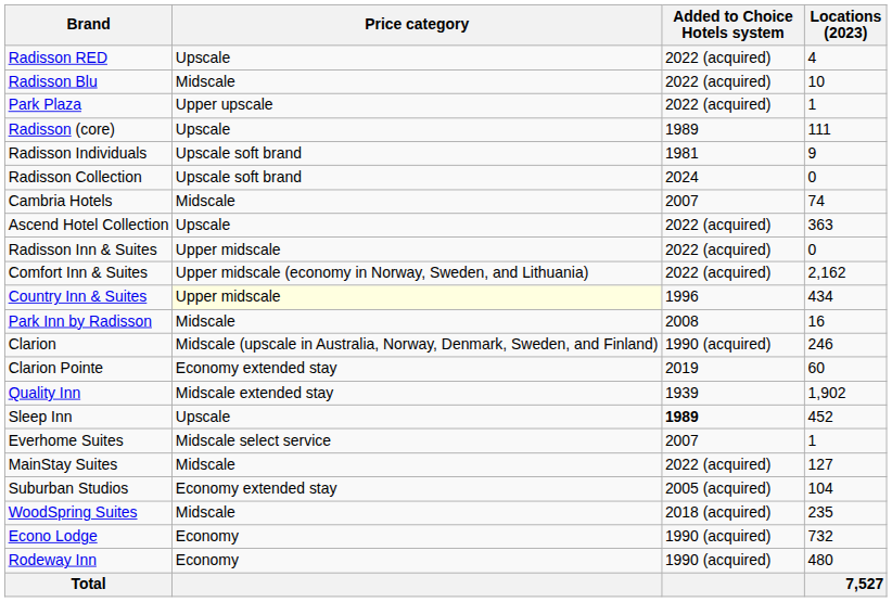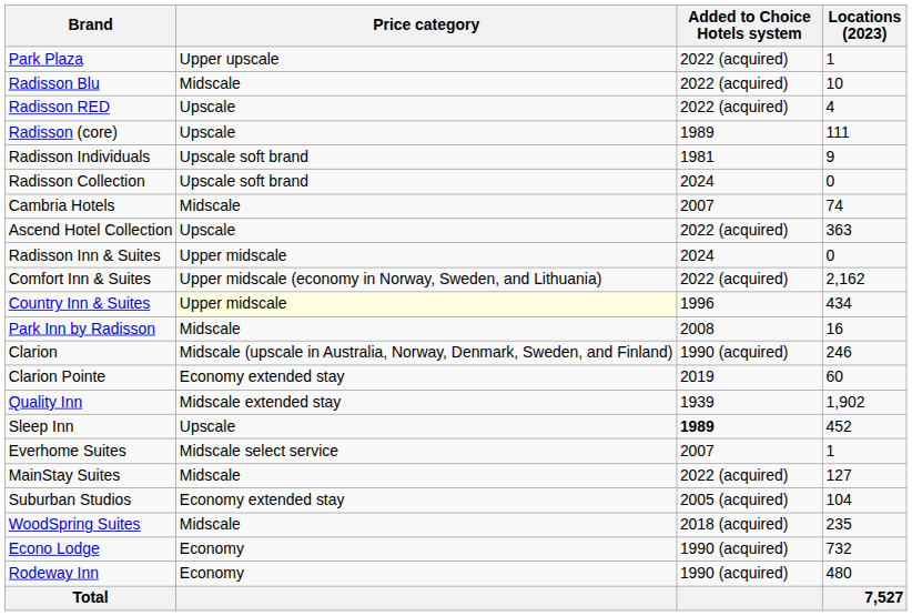rows swapped: Park Plaza <-> Radisson RED
Radisson Inn & Suites | Added to Choice Hotels system: 2022 (acquired) -> 2024
